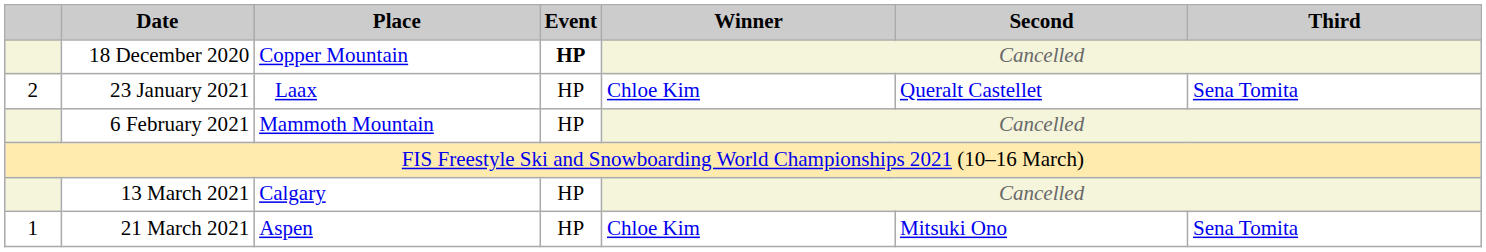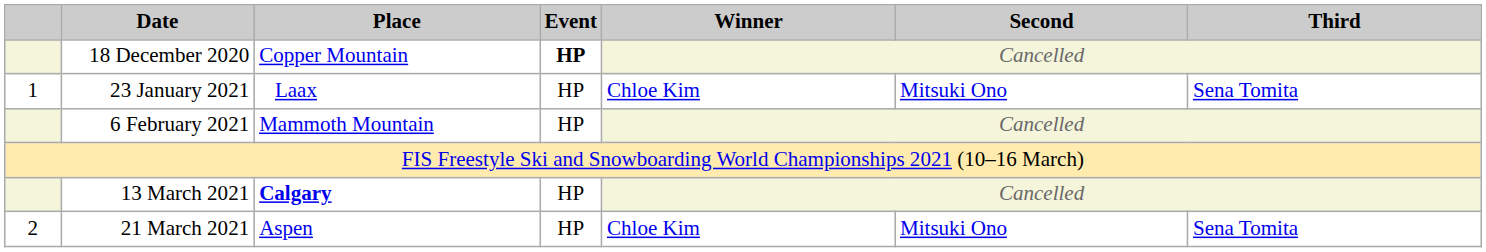23 January 2021 | column 1: 2 -> 1
23 January 2021 | Second: Queralt Castellet -> Mitsuki Ono
13 March 2021 | Place: normal -> bold
21 March 2021 | column 1: 1 -> 2
